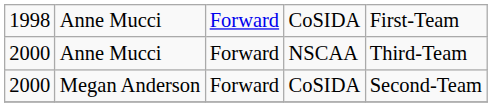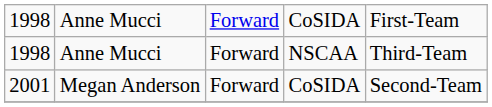Anne Mucci / NSCAA | column 1: 2000 -> 1998
Megan Anderson | column 1: 2000 -> 2001
